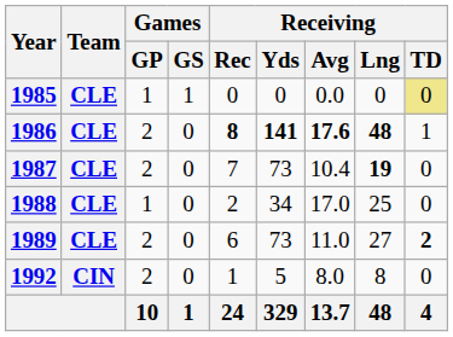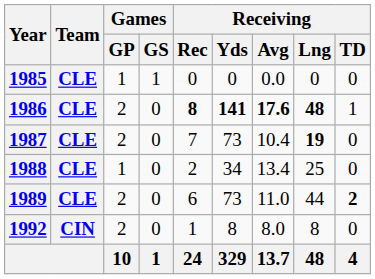1985 | Receiving / TD: khaki background -> no background
1988 | Receiving / Avg: 17.0 -> 13.4
1989 | Receiving / Lng: 27 -> 44
1992 | Receiving / Yds: 5 -> 8
